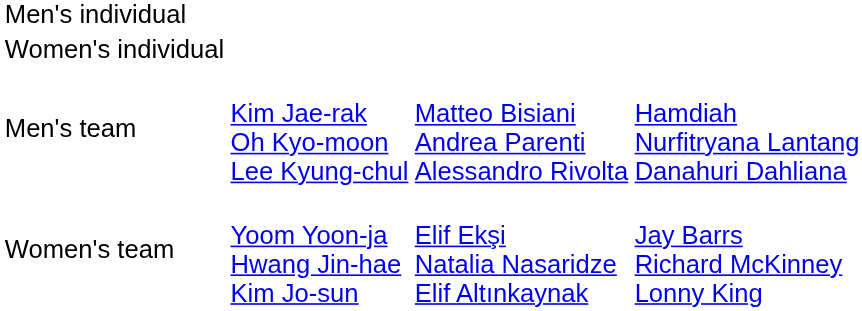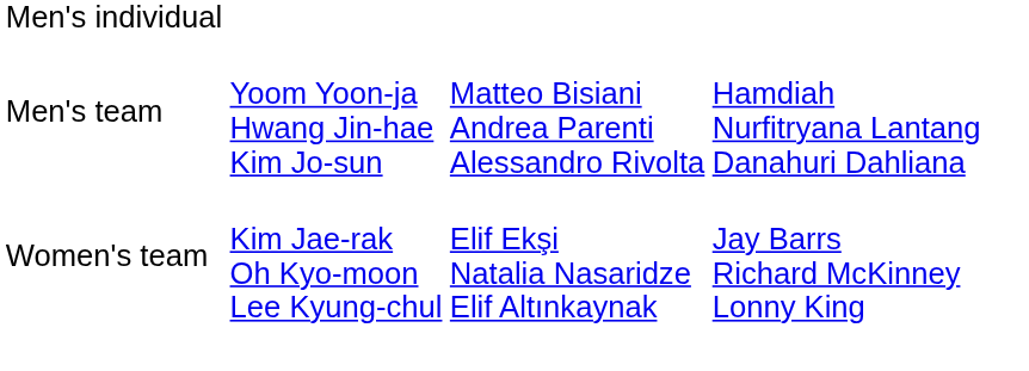- row: Women's individual
Men's team | column 2: Kim Jae-rak Oh Kyo-moon Lee Kyung-chul -> Yoom Yoon-ja Hwang Jin-hae Kim Jo-sun
Women's team | column 2: Yoom Yoon-ja Hwang Jin-hae Kim Jo-sun -> Kim Jae-rak Oh Kyo-moon Lee Kyung-chul
